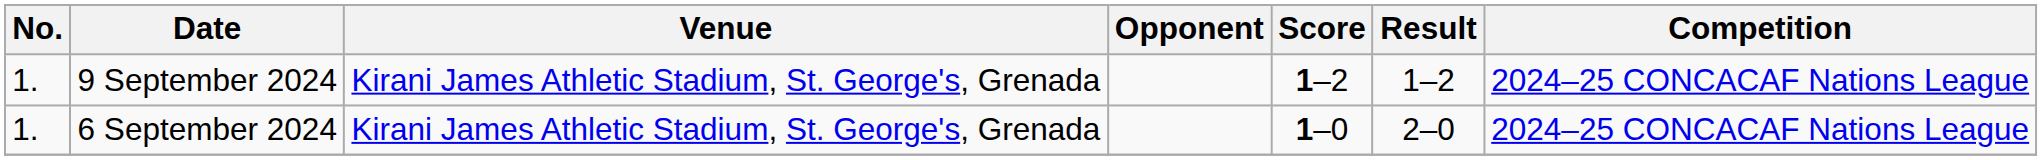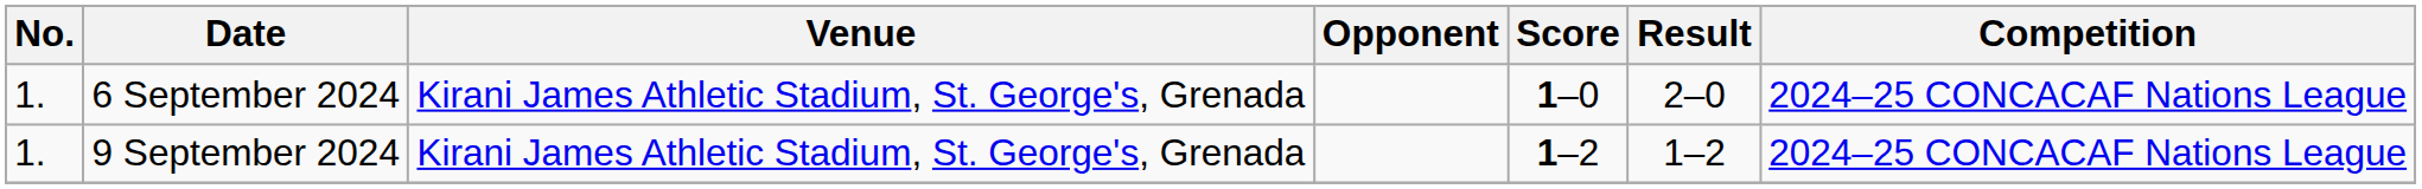rows swapped: 6 September 2024 <-> 9 September 2024
